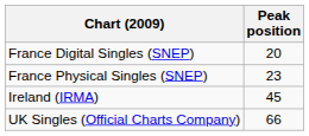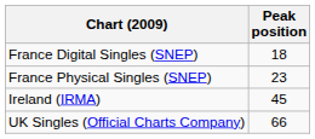France Digital Singles (SNEP) | Peak position: 20 -> 18
